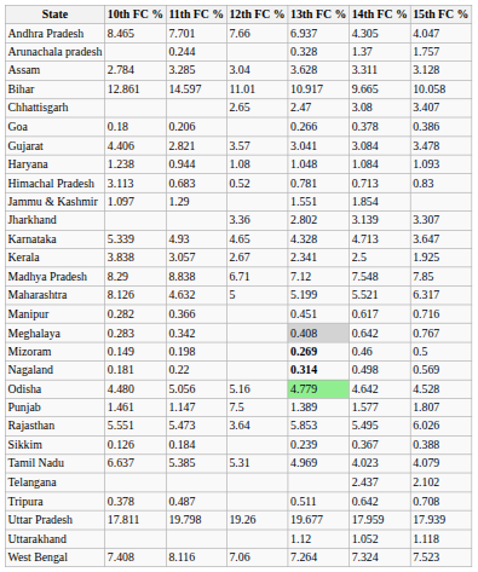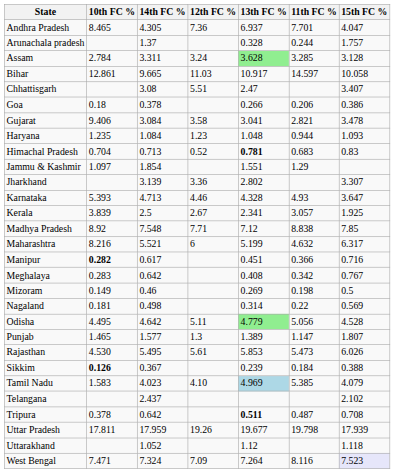columns swapped: 11th FC % <-> 14th FC %
Andhra Pradesh | 12th FC %: 7.66 -> 7.36
Assam | 12th FC %: 3.04 -> 3.24
Assam | 13th FC %: no background -> lightgreen background
Bihar | 12th FC %: 11.01 -> 11.03
Chhattisgarh | 12th FC %: 2.65 -> 5.51
Gujarat | 10th FC %: 4.406 -> 9.406
Gujarat | 12th FC %: 3.57 -> 3.58
Haryana | 10th FC %: 1.238 -> 1.235
Haryana | 12th FC %: 1.08 -> 1.23
Himachal Pradesh | 10th FC %: 3.113 -> 0.704
Himachal Pradesh | 13th FC %: normal -> bold
Karnataka | 10th FC %: 5.339 -> 5.393
Karnataka | 12th FC %: 4.65 -> 4.46
Kerala | 10th FC %: 3.838 -> 3.839
Madhya Pradesh | 10th FC %: 8.29 -> 8.92
Madhya Pradesh | 12th FC %: 6.71 -> 7.71
Maharashtra | 10th FC %: 8.126 -> 8.216
Maharashtra | 12th FC %: 5 -> 6
Manipur | 10th FC %: normal -> bold
Meghalaya | 13th FC %: lightgrey background -> no background
Mizoram | 13th FC %: bold -> normal
Nagaland | 13th FC %: bold -> normal
Odisha | 10th FC %: 4.480 -> 4.495
Odisha | 12th FC %: 5.16 -> 5.11
Punjab | 10th FC %: 1.461 -> 1.465
Punjab | 12th FC %: 7.5 -> 1.3
Rajasthan | 10th FC %: 5.551 -> 4.530
Rajasthan | 12th FC %: 3.64 -> 5.61
Sikkim | 10th FC %: normal -> bold
Tamil Nadu | 10th FC %: 6.637 -> 1.583
Tamil Nadu | 12th FC %: 5.31 -> 4.10
Tamil Nadu | 13th FC %: no background -> lightblue background
Tripura | 13th FC %: normal -> bold
West Bengal | 10th FC %: 7.408 -> 7.471
West Bengal | 12th FC %: 7.06 -> 7.09
West Bengal | 15th FC %: no background -> lavender background
